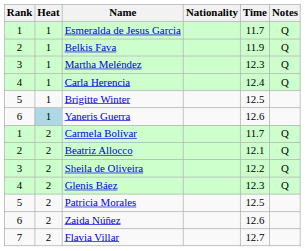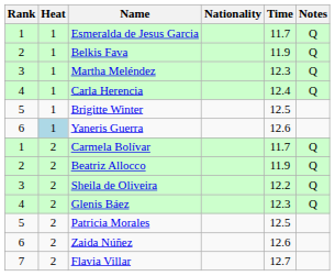Beatriz Allocco | Time: 12.1 -> 11.9
